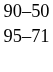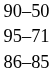+ row: 86–85
